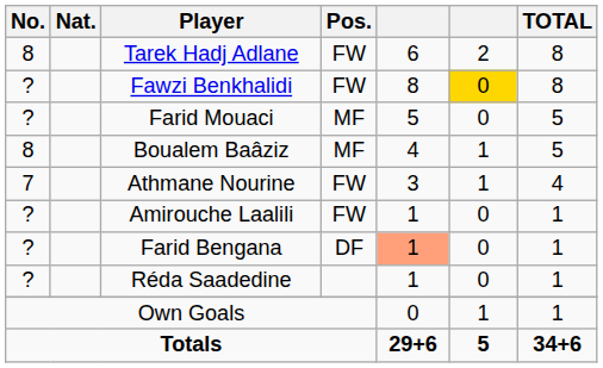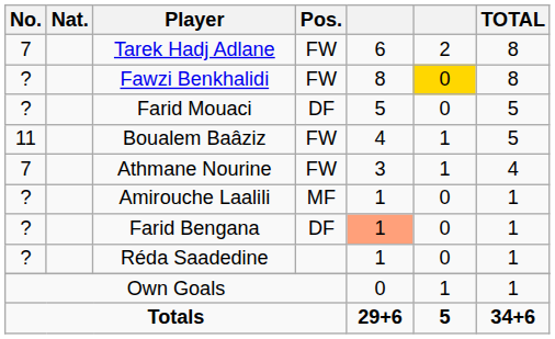Tarek Hadj Adlane | No.: 8 -> 7
Farid Mouaci | Pos.: MF -> DF
Boualem Baâziz | No.: 8 -> 11
Boualem Baâziz | Pos.: MF -> FW
Amirouche Laalili | Pos.: FW -> MF
